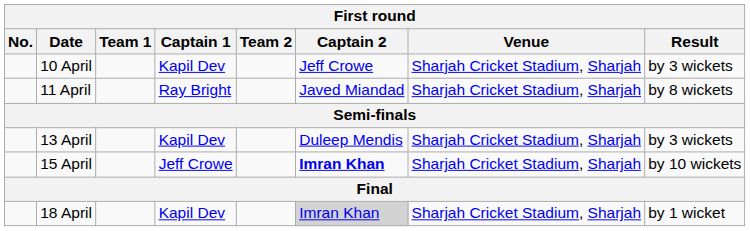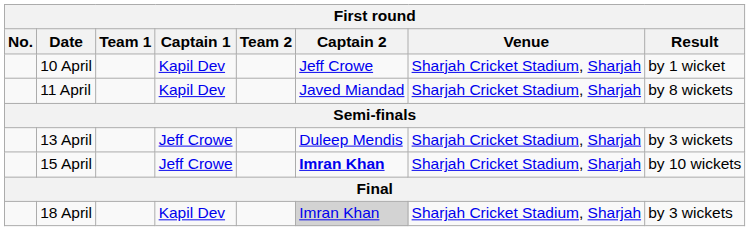10 April | Result: by 3 wickets -> by 1 wicket
11 April | Captain 1: Ray Bright -> Kapil Dev
13 April | Captain 1: Kapil Dev -> Jeff Crowe
18 April | Result: by 1 wicket -> by 3 wickets
